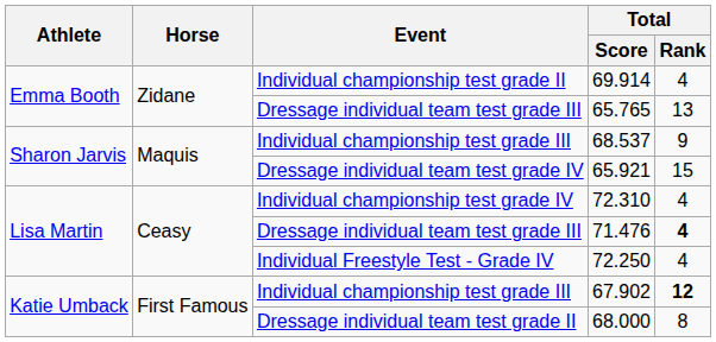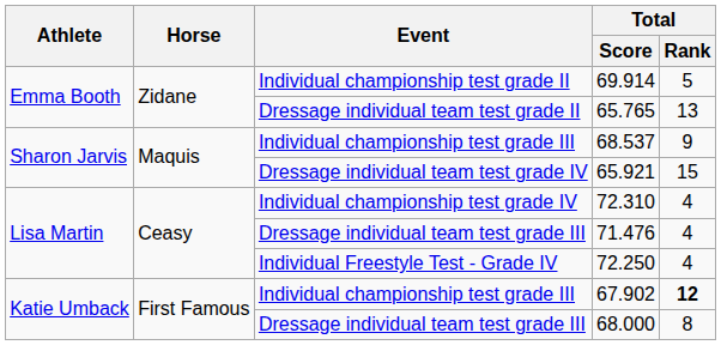69.914 | Total / Rank: 4 -> 5
65.765 | Event: Dressage individual team test grade III -> Dressage individual team test grade II
71.476 | Total / Rank: bold -> normal
68.000 | Event: Dressage individual team test grade II -> Dressage individual team test grade III
